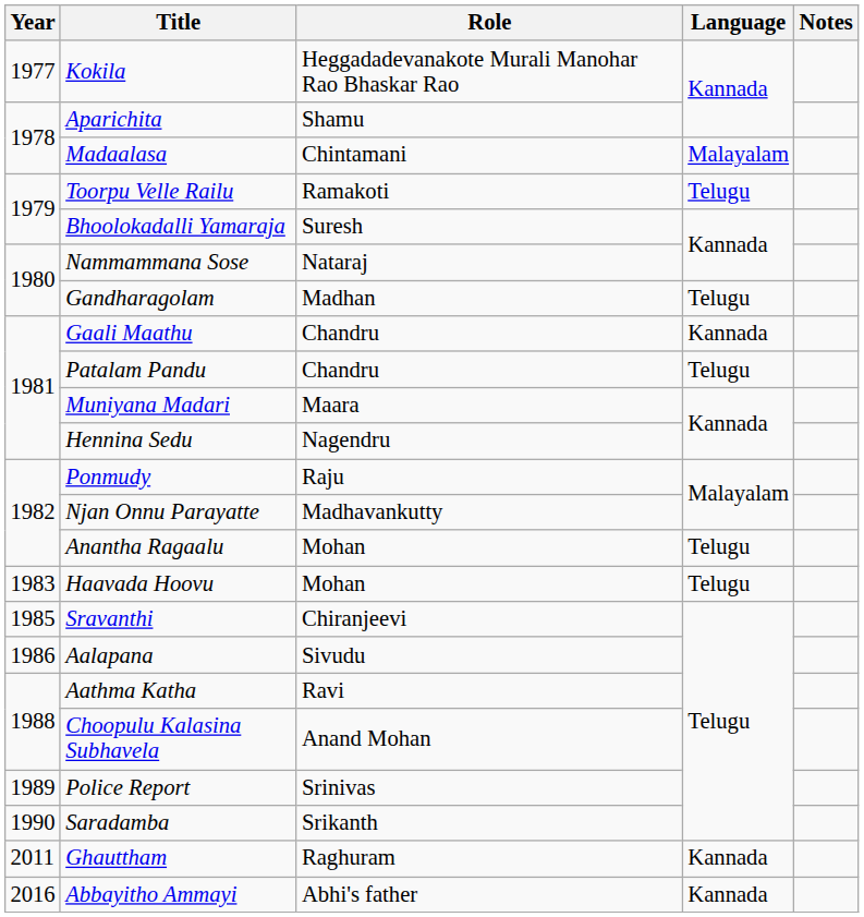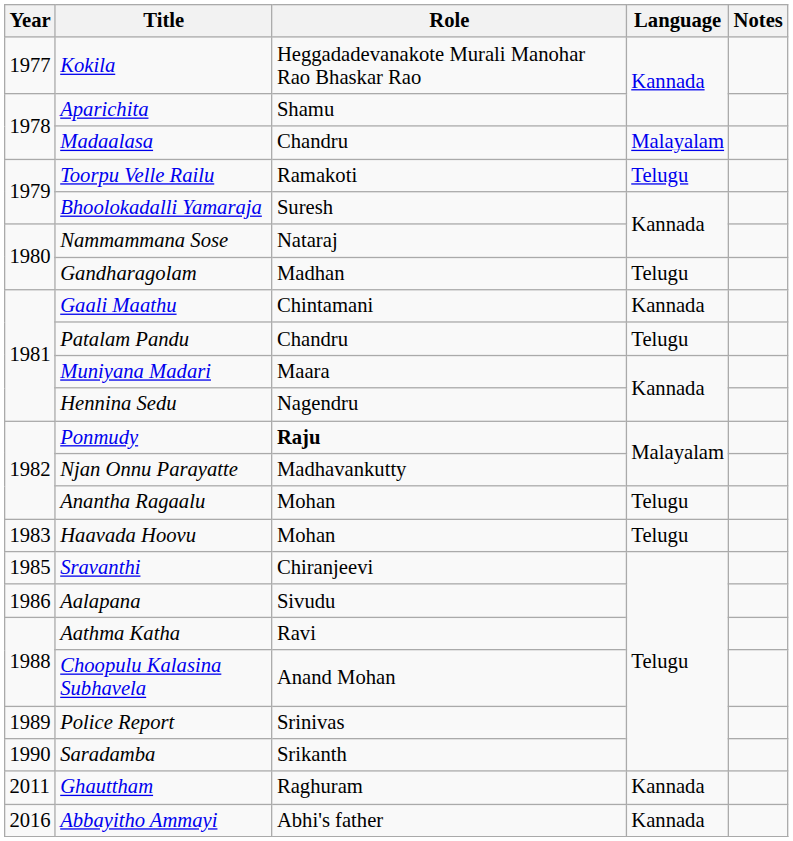Madaalasa | Role: Chintamani -> Chandru
Gaali Maathu | Role: Chandru -> Chintamani
Ponmudy | Role: normal -> bold
